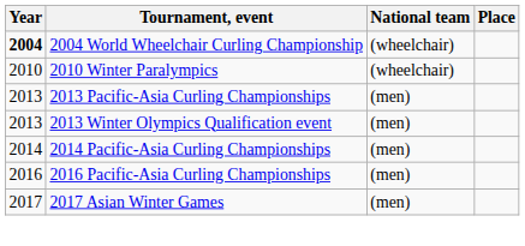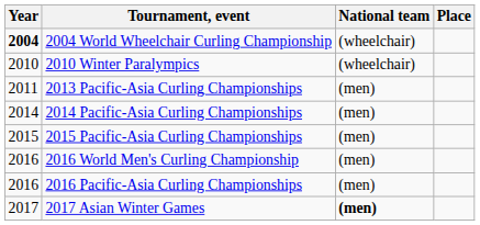2013 Pacific-Asia Curling Championships | Year: 2013 -> 2011
- row: 2013 | 2013 Winter Olympics Qualification event | (men)
+ row: 2015 | 2015 Pacific-Asia Curling Championships | (men)
+ row: 2016 | 2016 World Men's Curling Championship | (men)
2017 Asian Winter Games | National team: normal -> bold
